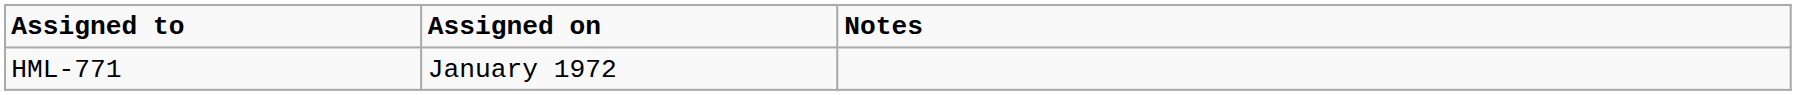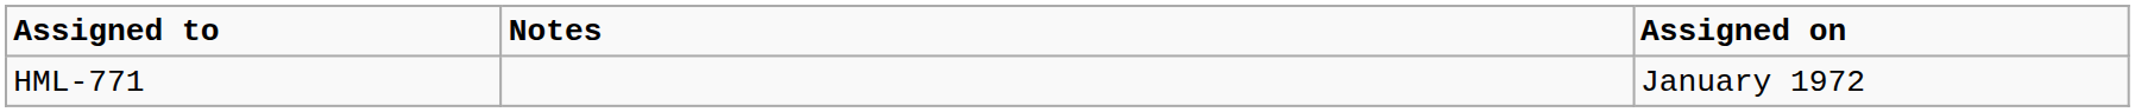columns swapped: Assigned on <-> Notes
